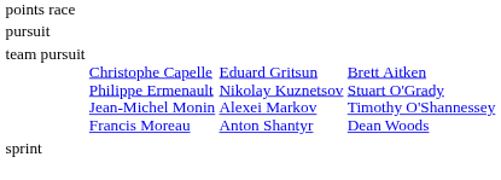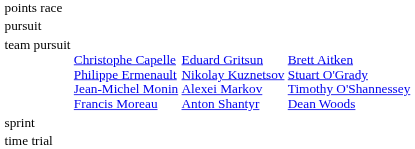+ row: time trial
